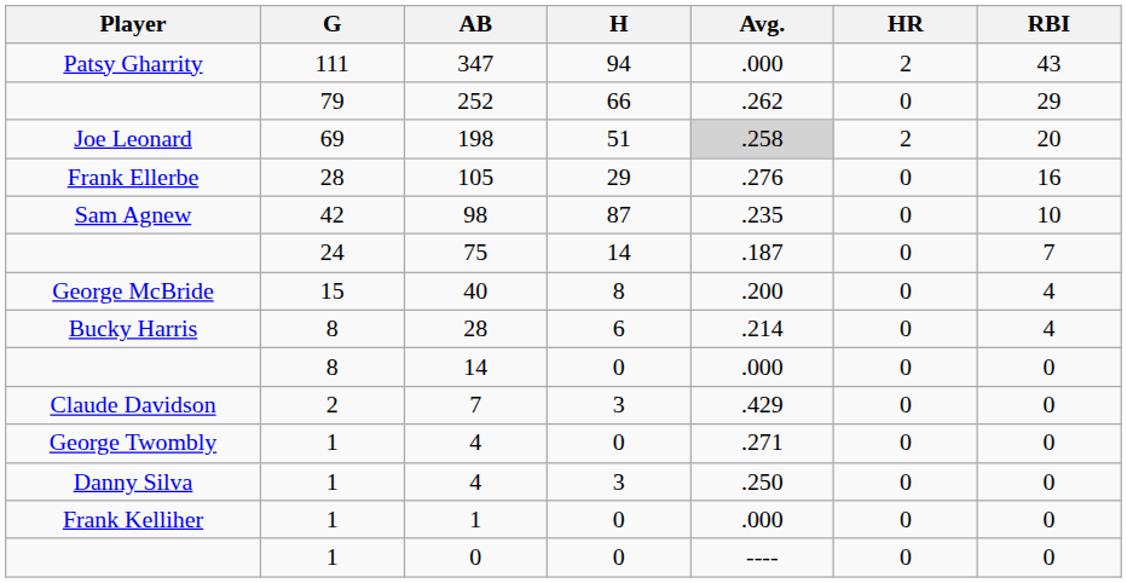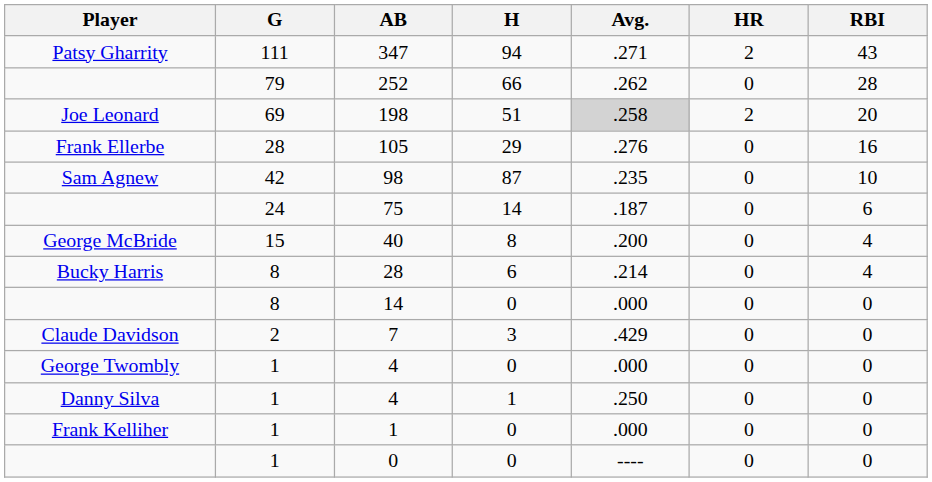347 | Avg.: .000 -> .271
252 | RBI: 29 -> 28
75 | RBI: 7 -> 6
George Twombly / 4 | Avg.: .271 -> .000
Danny Silva / 4 | H: 3 -> 1
